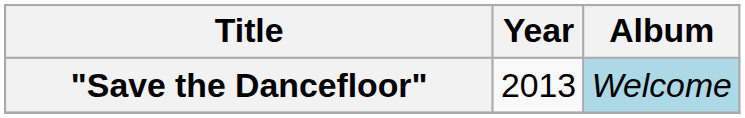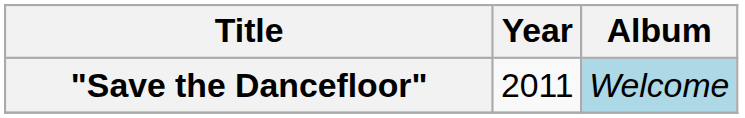"Save the Dancefloor" | Year: 2013 -> 2011
